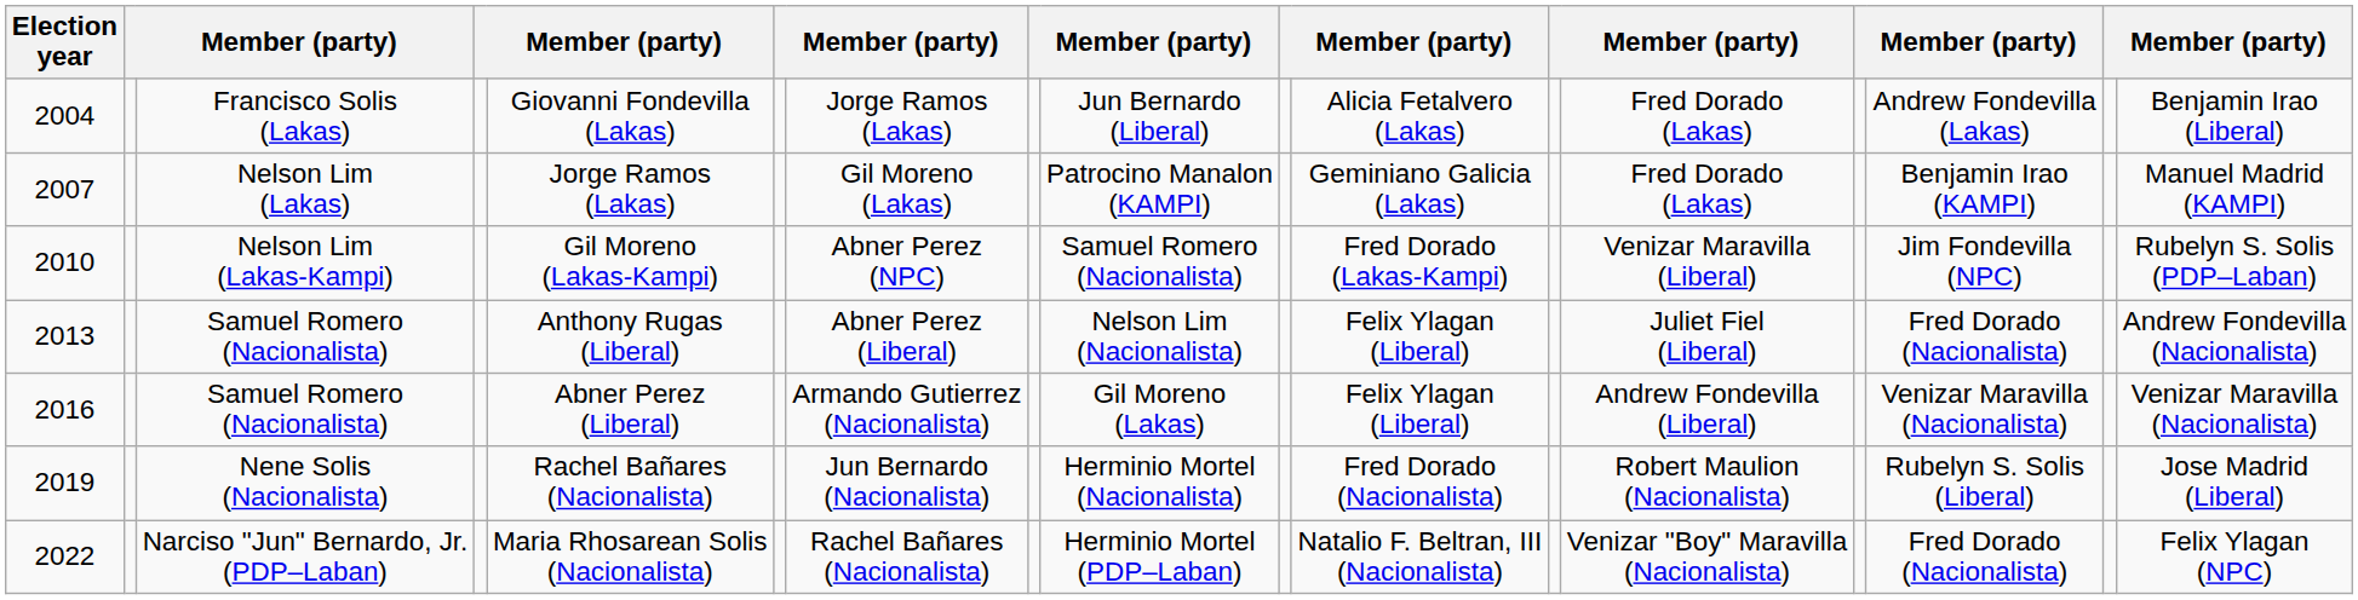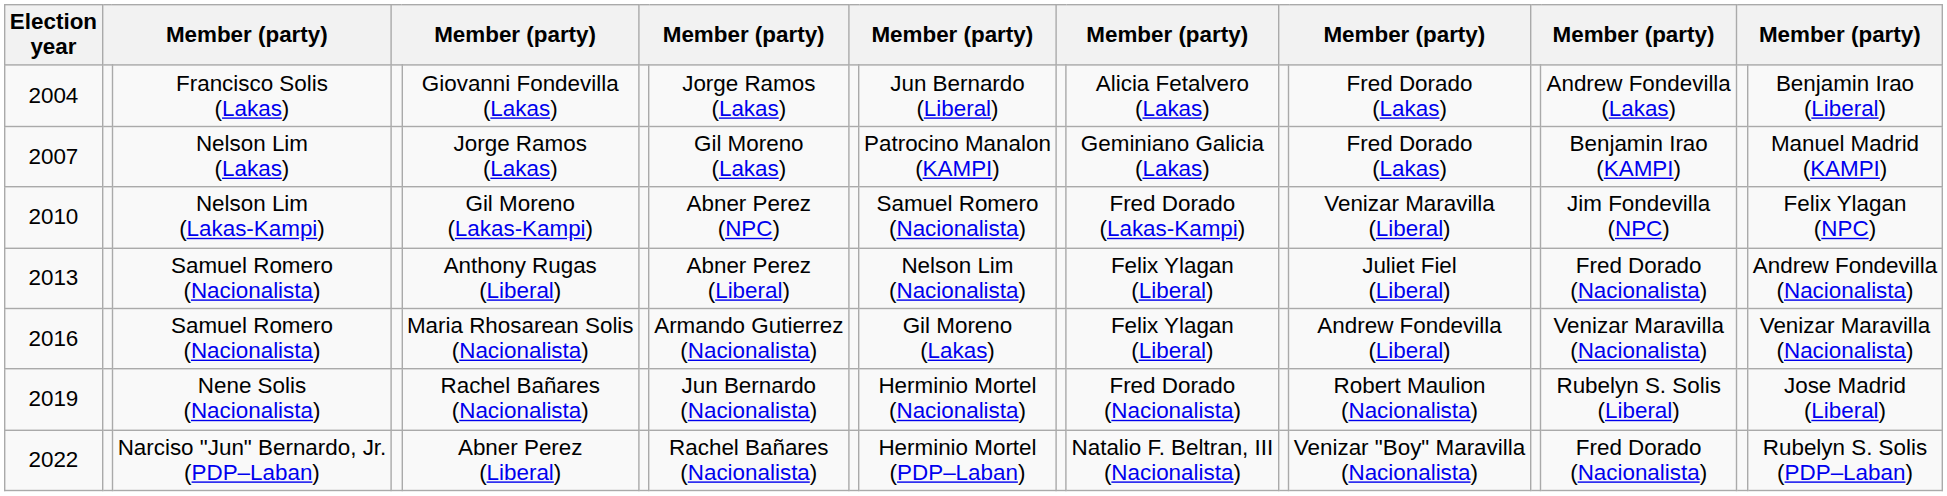2010 | column 17: Rubelyn S. Solis (PDP–Laban) -> Felix Ylagan (NPC)
2016 | column 5: Abner Perez (Liberal) -> Maria Rhosarean Solis (Nacionalista)
2022 | column 5: Maria Rhosarean Solis (Nacionalista) -> Abner Perez (Liberal)
2022 | column 17: Felix Ylagan (NPC) -> Rubelyn S. Solis (PDP–Laban)
